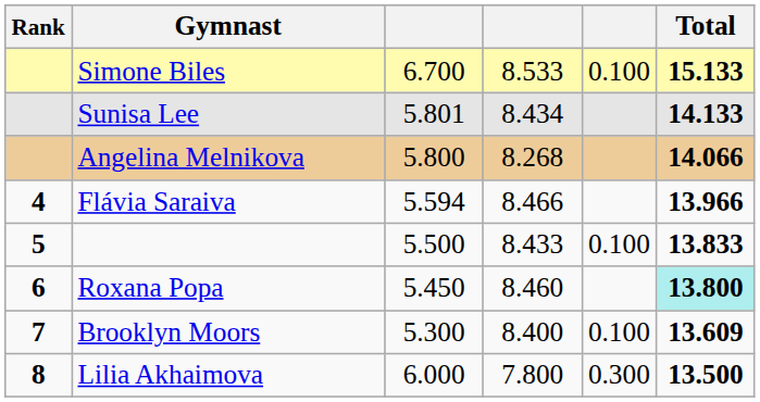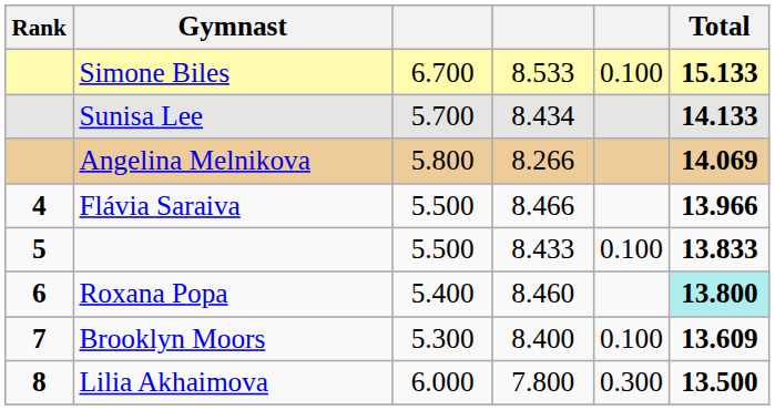Sunisa Lee | column 3: 5.801 -> 5.700
Angelina Melnikova | column 4: 8.268 -> 8.266
Angelina Melnikova | Total: 14.066 -> 14.069
Flávia Saraiva | column 3: 5.594 -> 5.500
Roxana Popa | column 3: 5.450 -> 5.400
